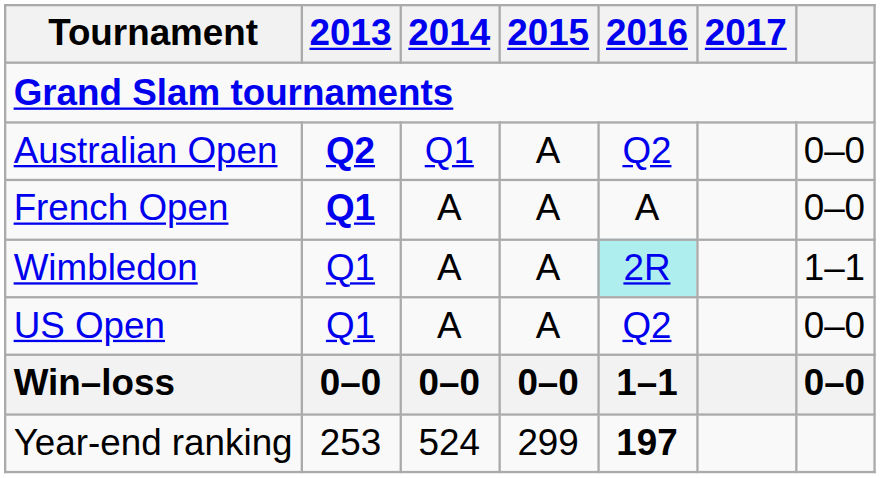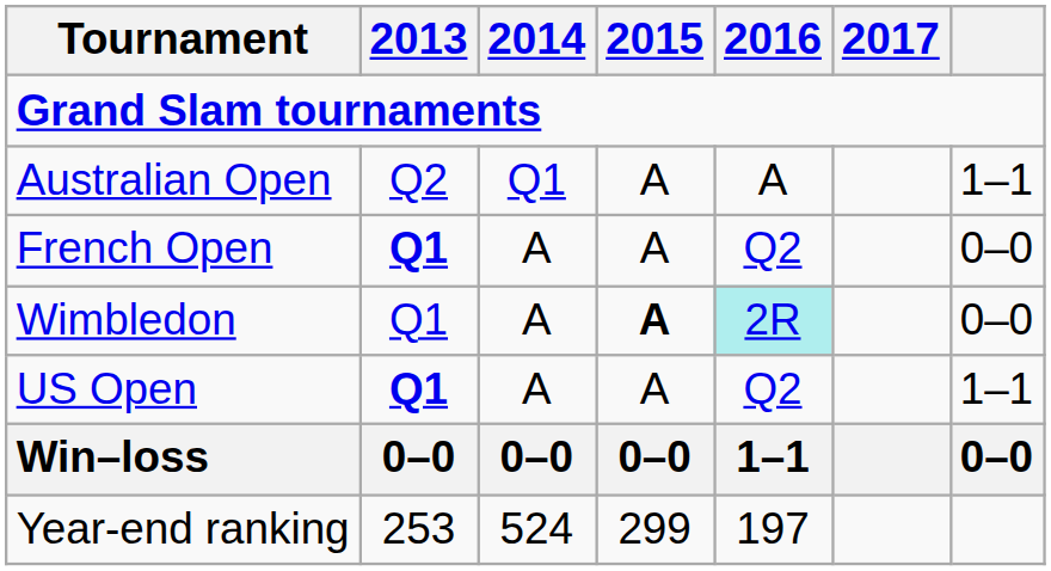Australian Open | 2013: bold -> normal
Australian Open | 2016: Q2 -> A
Australian Open | column 7: 0–0 -> 1–1
French Open | 2016: A -> Q2
Wimbledon | 2015: normal -> bold
Wimbledon | column 7: 1–1 -> 0–0
US Open | 2013: normal -> bold
US Open | column 7: 0–0 -> 1–1
Year-end ranking | 2016: bold -> normal
